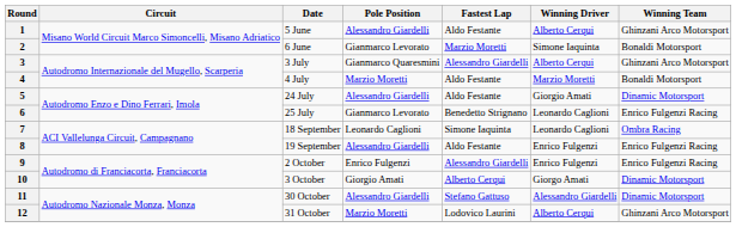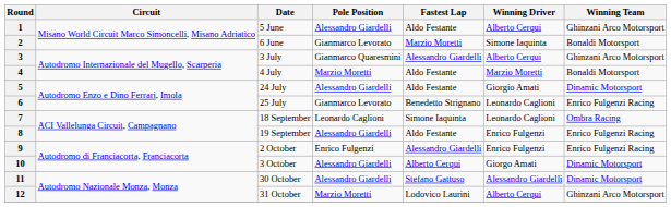10 | Pole Position: Giorgio Amati -> Alessandro Giardelli
